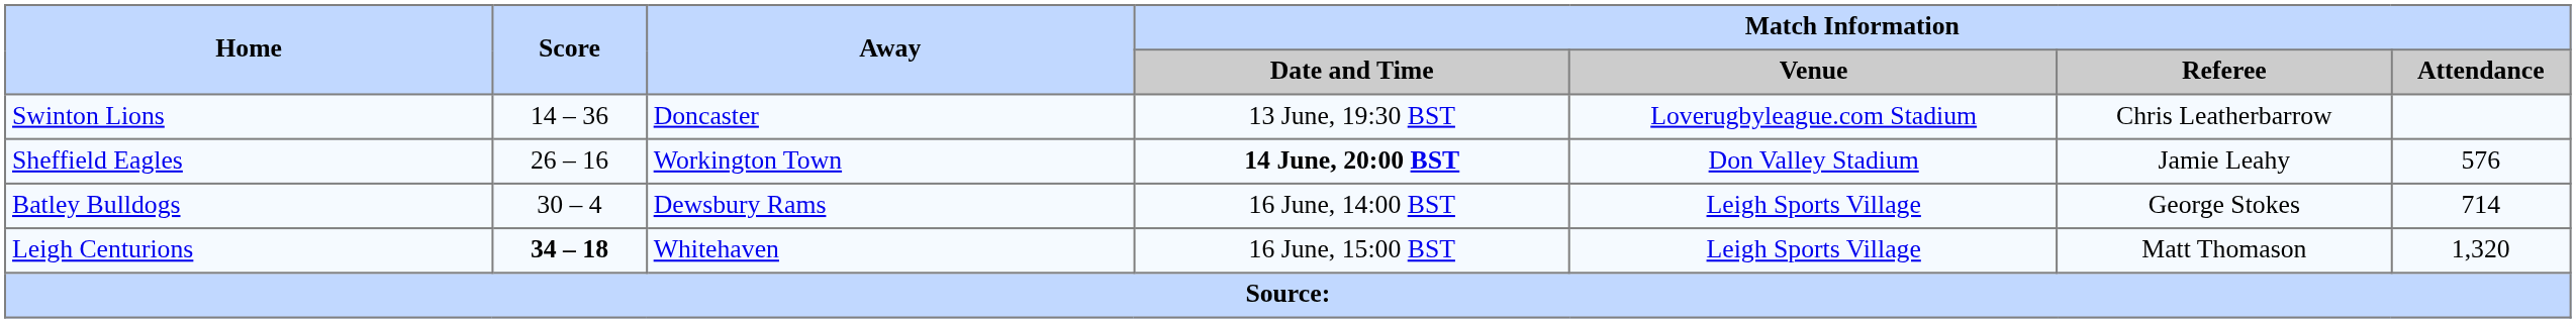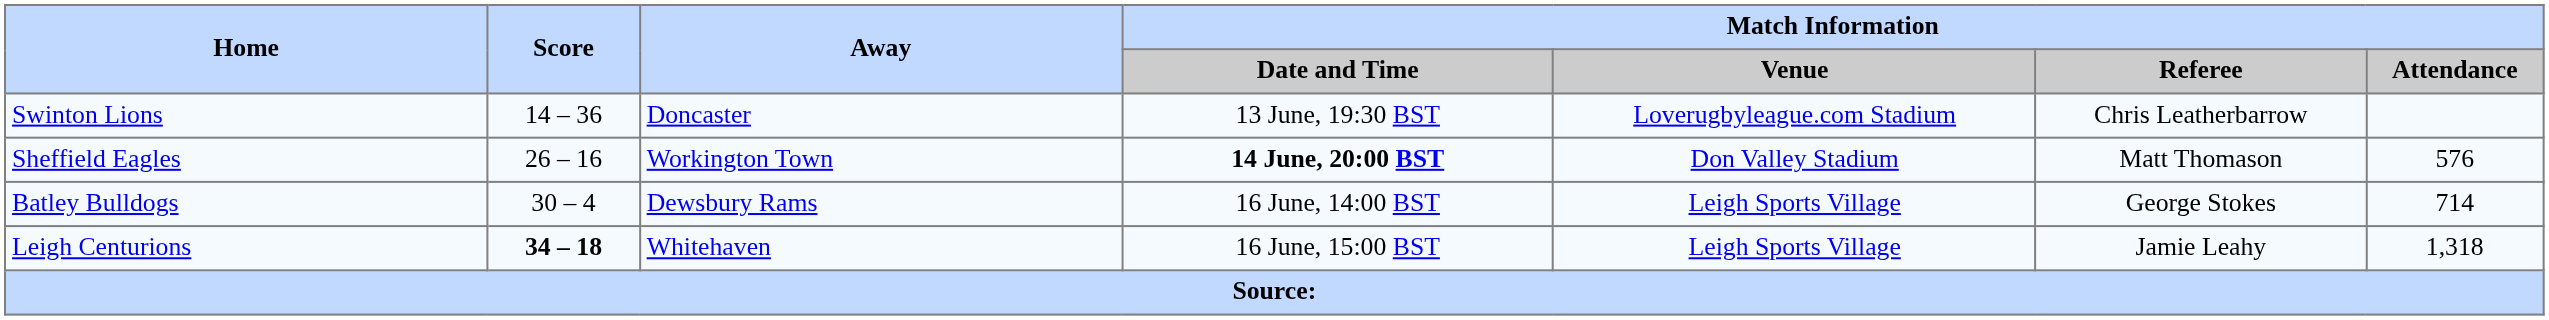Sheffield Eagles | Match Information / Referee: Jamie Leahy -> Matt Thomason
Leigh Centurions | Match Information / Referee: Matt Thomason -> Jamie Leahy
Leigh Centurions | Match Information / Attendance: 1,320 -> 1,318
